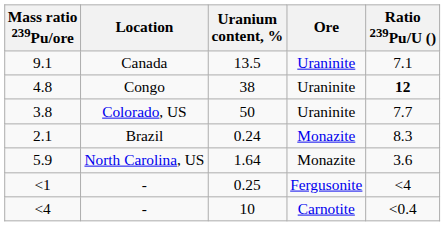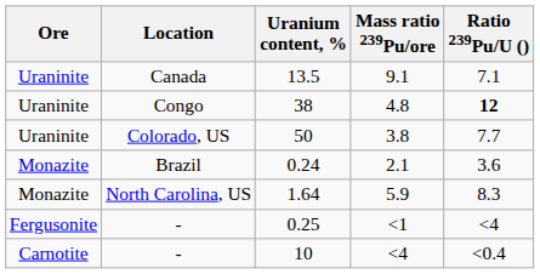columns swapped: Ore <-> Mass ratio 239Pu/ore
0.24 | Ratio 239Pu/U (): 8.3 -> 3.6
1.64 | Ratio 239Pu/U (): 3.6 -> 8.3
